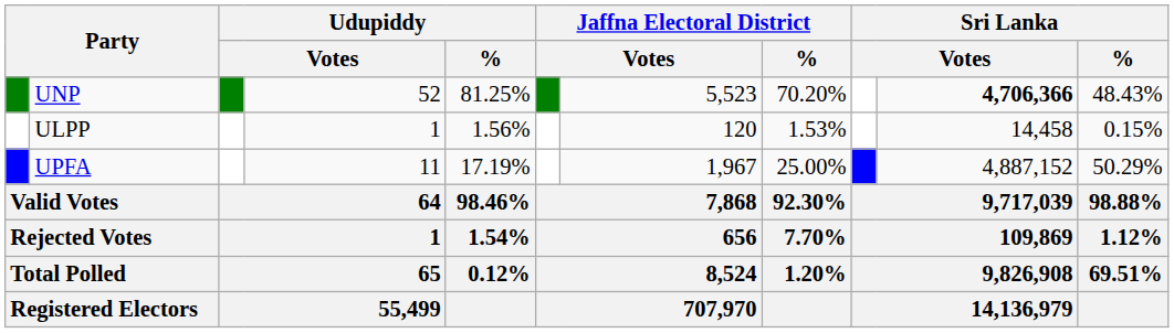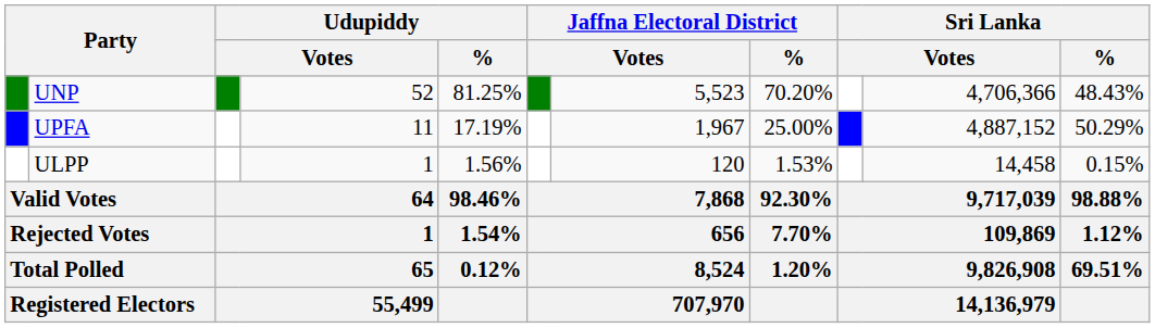UNP | column 10: bold -> normal
rows swapped: UPFA <-> ULPP
